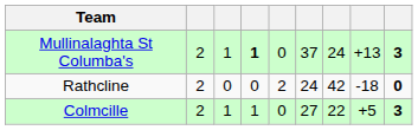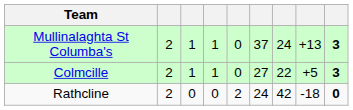Mullinalaghta St Columba's | column 4: bold -> normal
rows swapped: Colmcille <-> Rathcline
